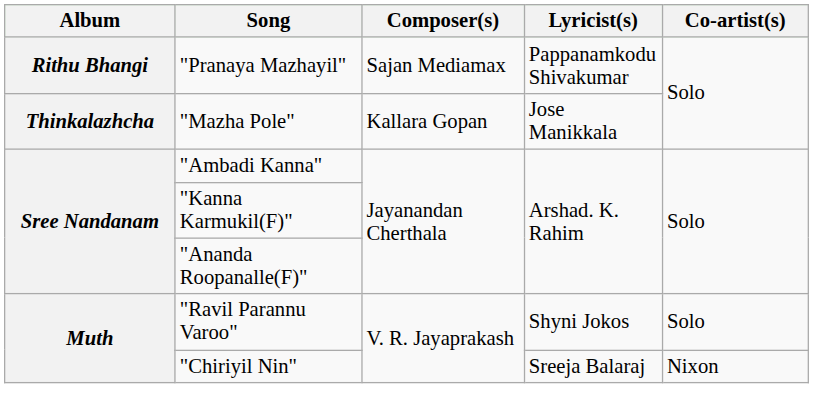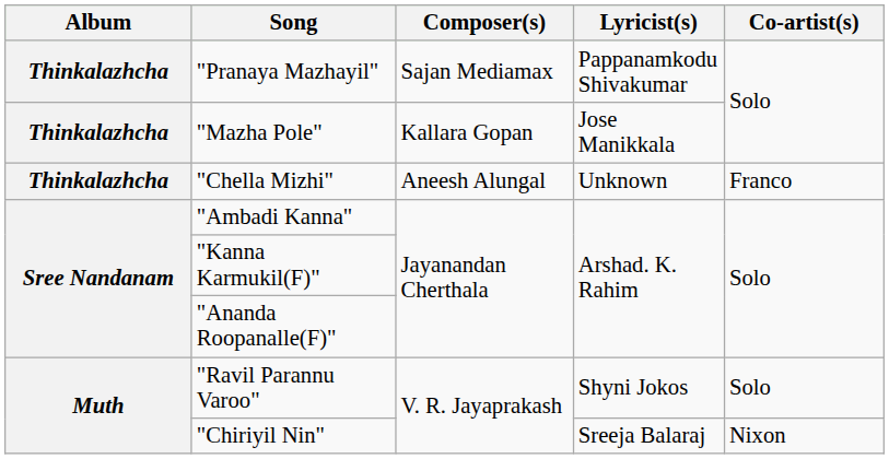"Pranaya Mazhayil" | Album: Rithu Bhangi -> Thinkalazhcha
+ row: Thinkalazhcha | "Chella Mizhi" | Aneesh Alungal | Unknown | Franco
